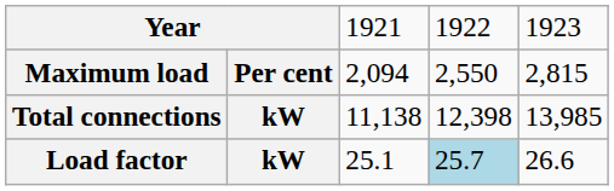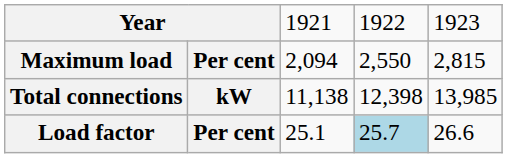Load factor | column 2: kW -> Per cent
